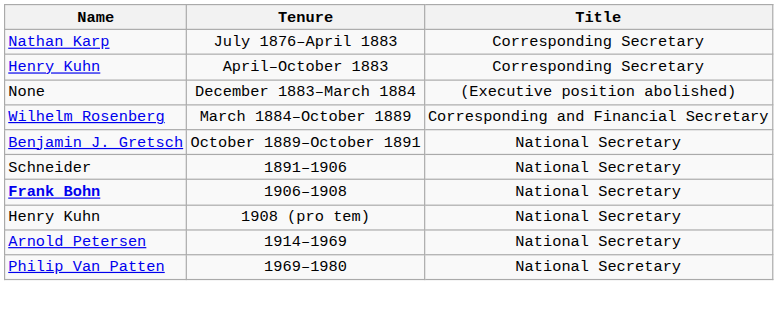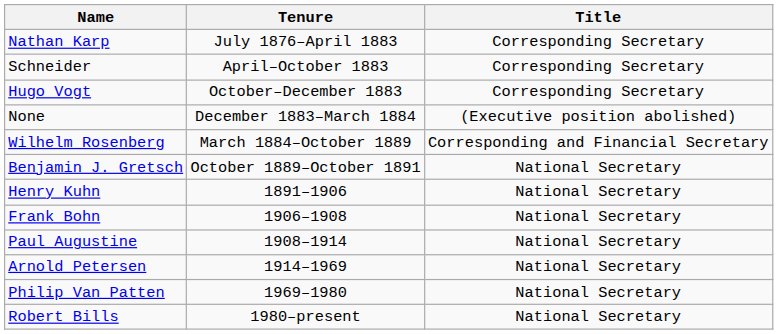April–October 1883 | Name: Henry Kuhn -> Schneider
+ row: Hugo Vogt | October–December 1883 | Corresponding Secretary
1891–1906 | Name: Schneider -> Henry Kuhn
1906–1908 | Name: bold -> normal
- row: Henry Kuhn | 1908 (pro tem) | National Secretary
+ row: Paul Augustine | 1908–1914 | National Secretary
+ row: Robert Bills | 1980–present | National Secretary
